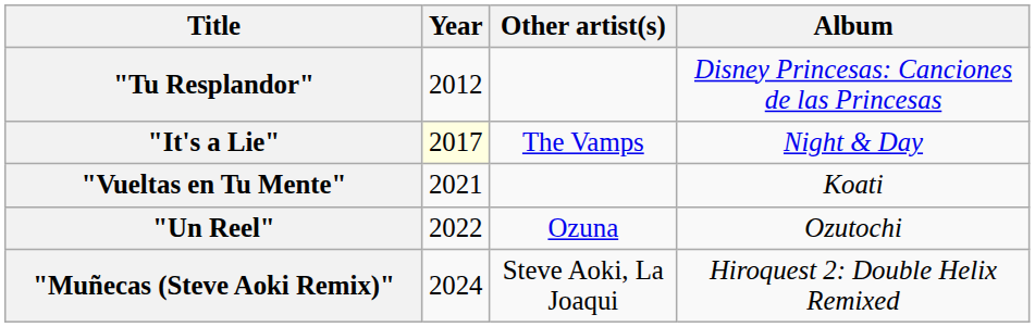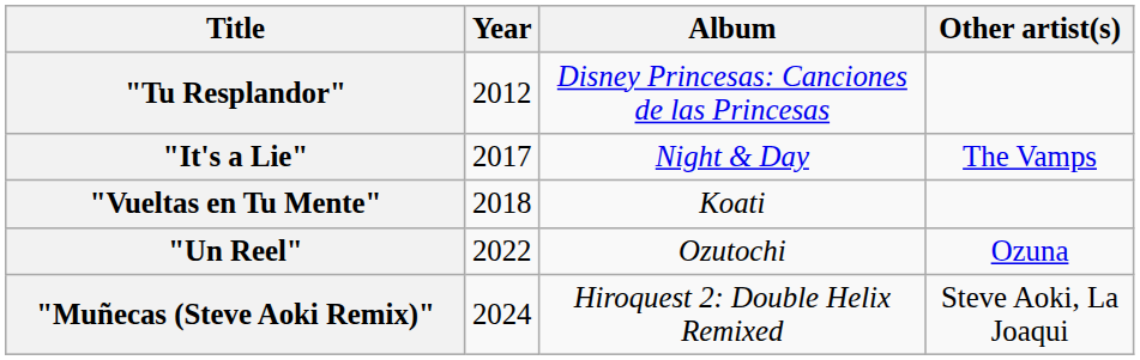columns swapped: Other artist(s) <-> Album
"It's a Lie" | Year: lightyellow background -> no background
"Vueltas en Tu Mente" | Year: 2021 -> 2018
